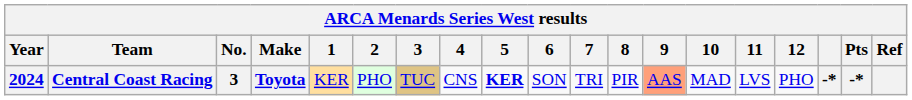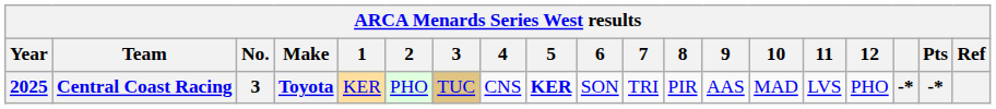Central Coast Racing | Year: 2024 -> 2025
Central Coast Racing | 9: lightsalmon background -> no background
